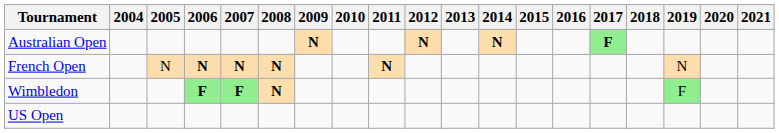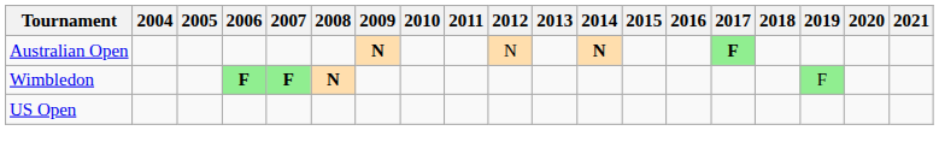Australian Open | 2012: bold -> normal
- row: French Open | N | N | N | N | N | N
